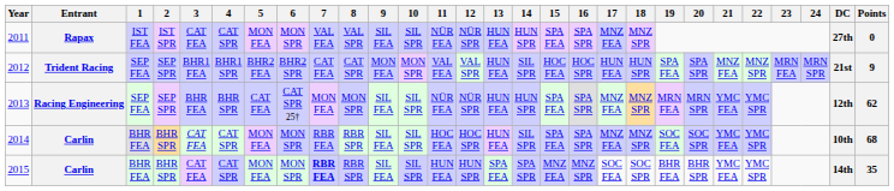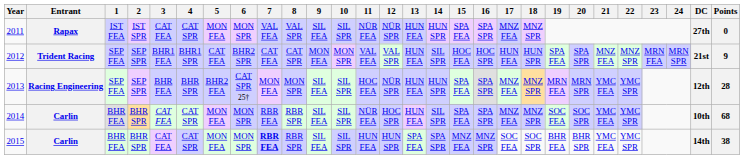2012 | 5: BHR2 FEA -> CAT FEA
2013 | 5: CAT FEA -> BHR2 FEA
2013 | 11: NÜR FEA -> HOC FEA
2013 | Points: 62 -> 28
2014 | 11: HOC FEA -> NÜR FEA
2015 | Points: 35 -> 38
